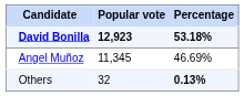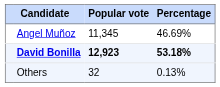rows swapped: David Bonilla <-> Angel Muñoz
Others | Percentage: bold -> normal
